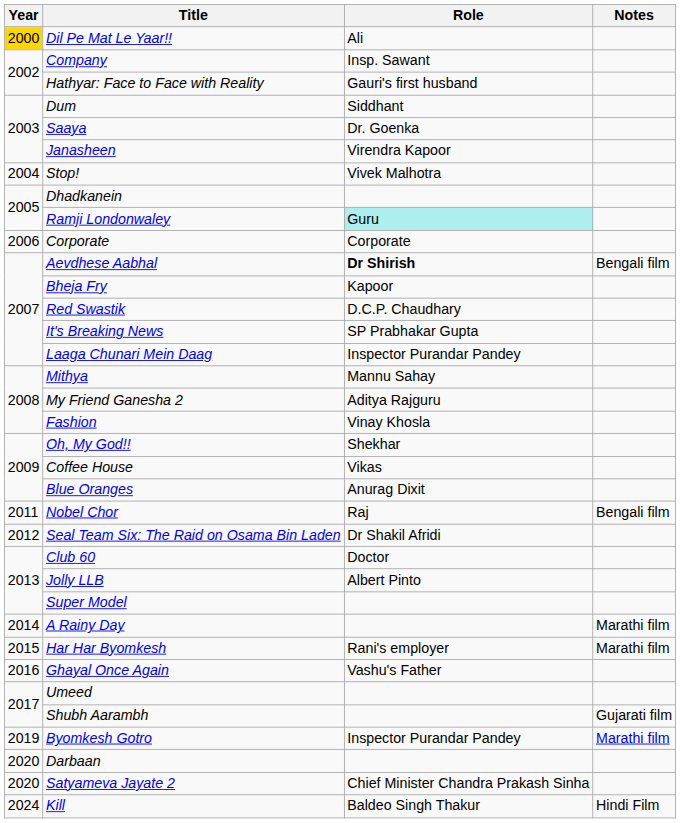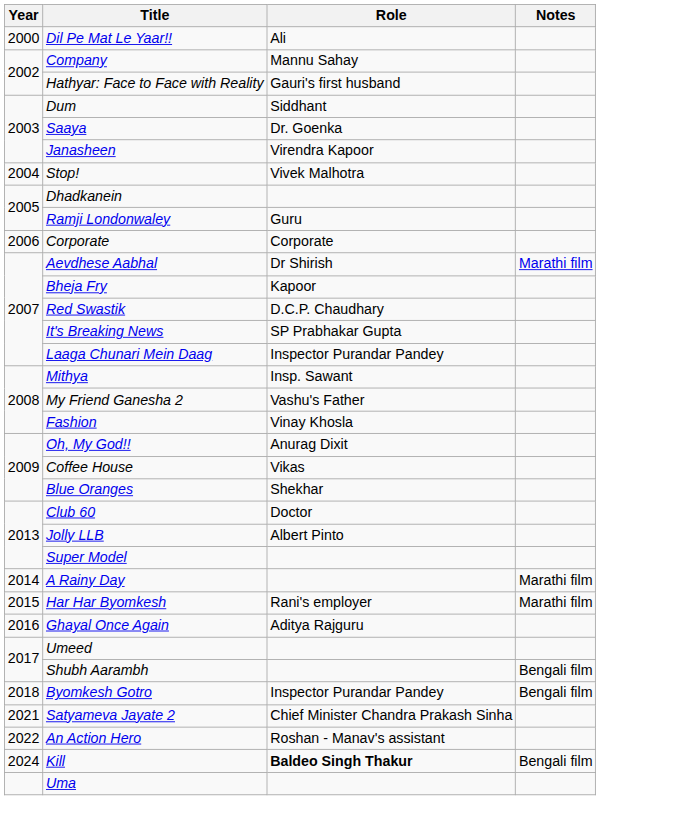Dil Pe Mat Le Yaar!! | Year: gold background -> no background
Company | Role: Insp. Sawant -> Mannu Sahay
Ramji Londonwaley | Role: paleturquoise background -> no background
Aevdhese Aabhal | Role: bold -> normal
Aevdhese Aabhal | Notes: Bengali film -> Marathi film
Mithya | Role: Mannu Sahay -> Insp. Sawant
My Friend Ganesha 2 | Role: Aditya Rajguru -> Vashu's Father
Oh, My God!! | Role: Shekhar -> Anurag Dixit
Blue Oranges | Role: Anurag Dixit -> Shekhar
- row: 2011 | Nobel Chor | Raj | Bengali film
- row: 2012 | Seal Team Six: The Raid on Osama Bin Laden | Dr Shakil Afridi
Ghayal Once Again | Role: Vashu's Father -> Aditya Rajguru
Shubh Aarambh | Notes: Gujarati film -> Bengali film
Byomkesh Gotro | Year: 2019 -> 2018
Byomkesh Gotro | Notes: Marathi film -> Bengali film
- row: 2020 | Darbaan
Satyameva Jayate 2 | Year: 2020 -> 2021
+ row: 2022 | An Action Hero | Roshan - Manav's assistant
Kill | Role: normal -> bold
Kill | Notes: Hindi Film -> Bengali film
+ row: Uma
